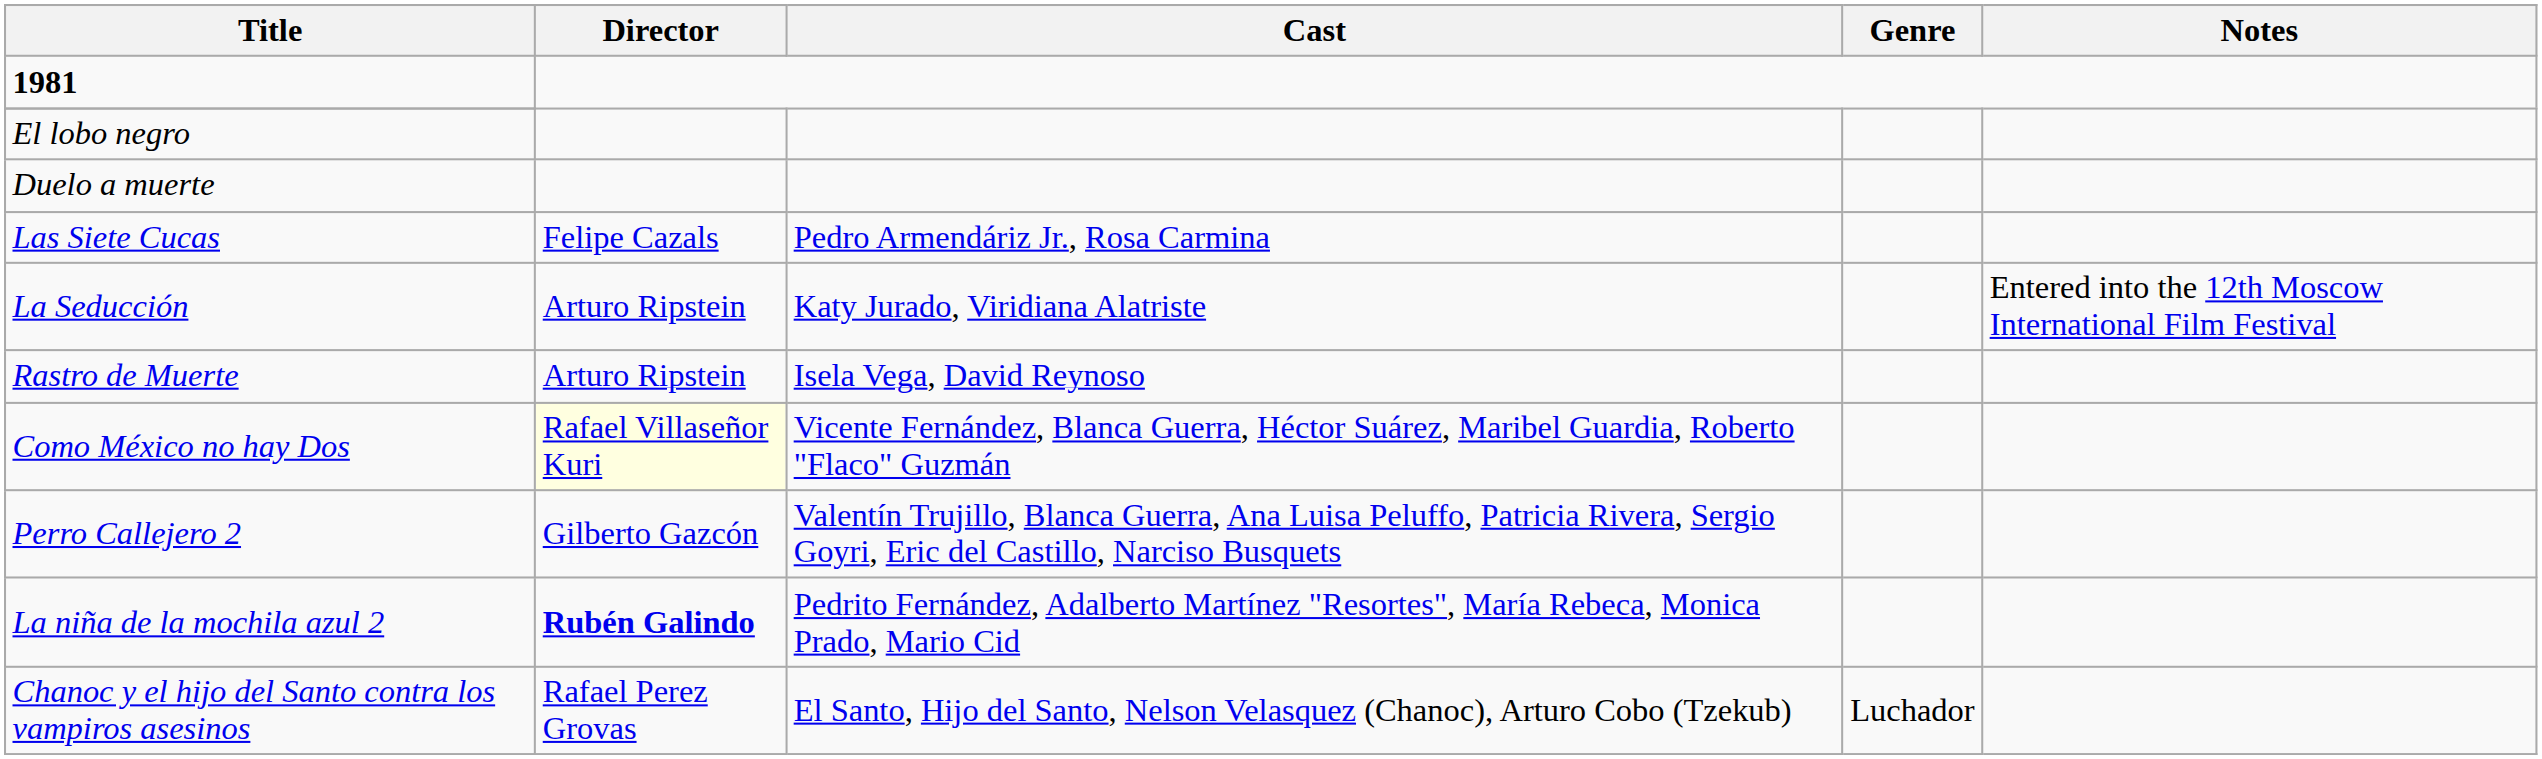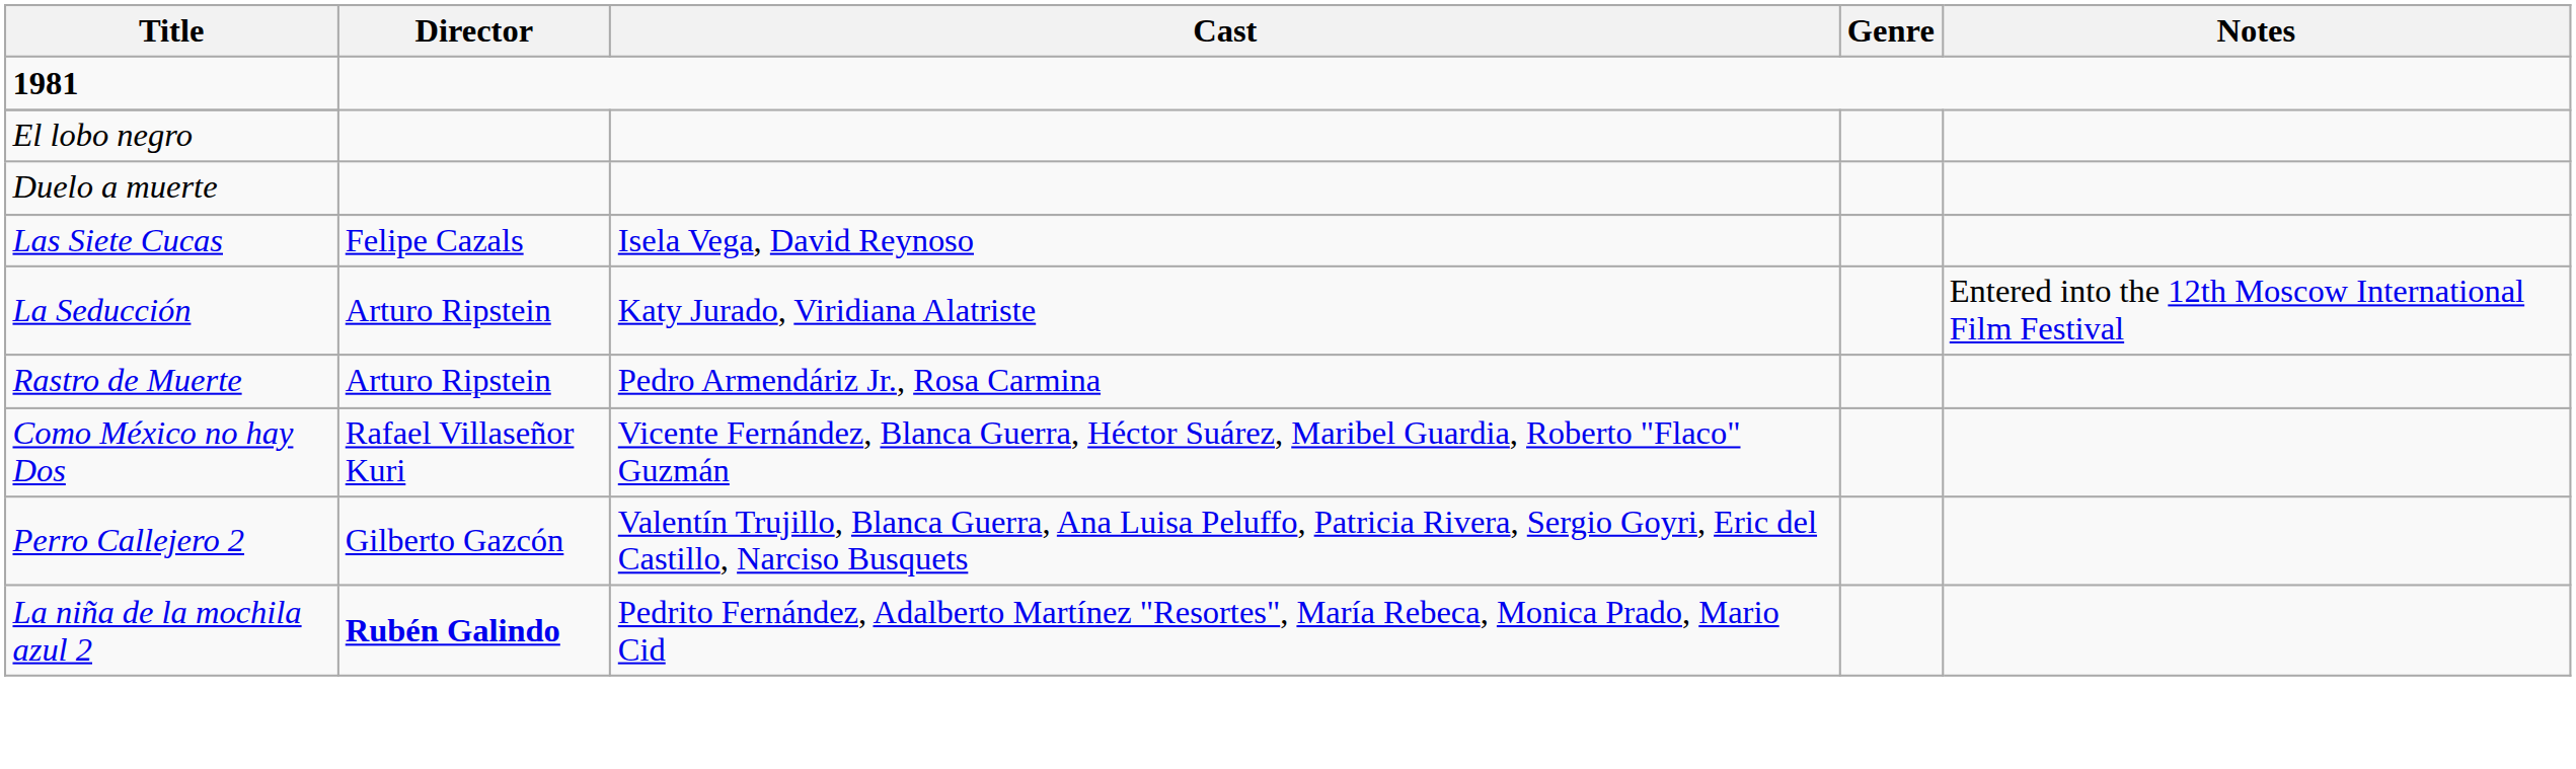Las Siete Cucas | Cast: Pedro Armendáriz Jr., Rosa Carmina -> Isela Vega, David Reynoso
Rastro de Muerte | Cast: Isela Vega, David Reynoso -> Pedro Armendáriz Jr., Rosa Carmina
Como México no hay Dos | Director: lightyellow background -> no background
- row: Chanoc y el hijo del Santo contra los vampiros asesinos | Rafael Perez Grovas | El Santo, Hijo del Santo, Nelson Velasquez (Chanoc), Arturo Cobo (Tzekub) | Luchador
